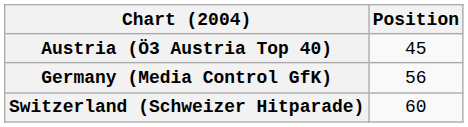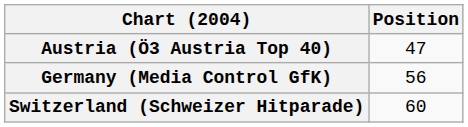Austria (Ö3 Austria Top 40) | Position: 45 -> 47
